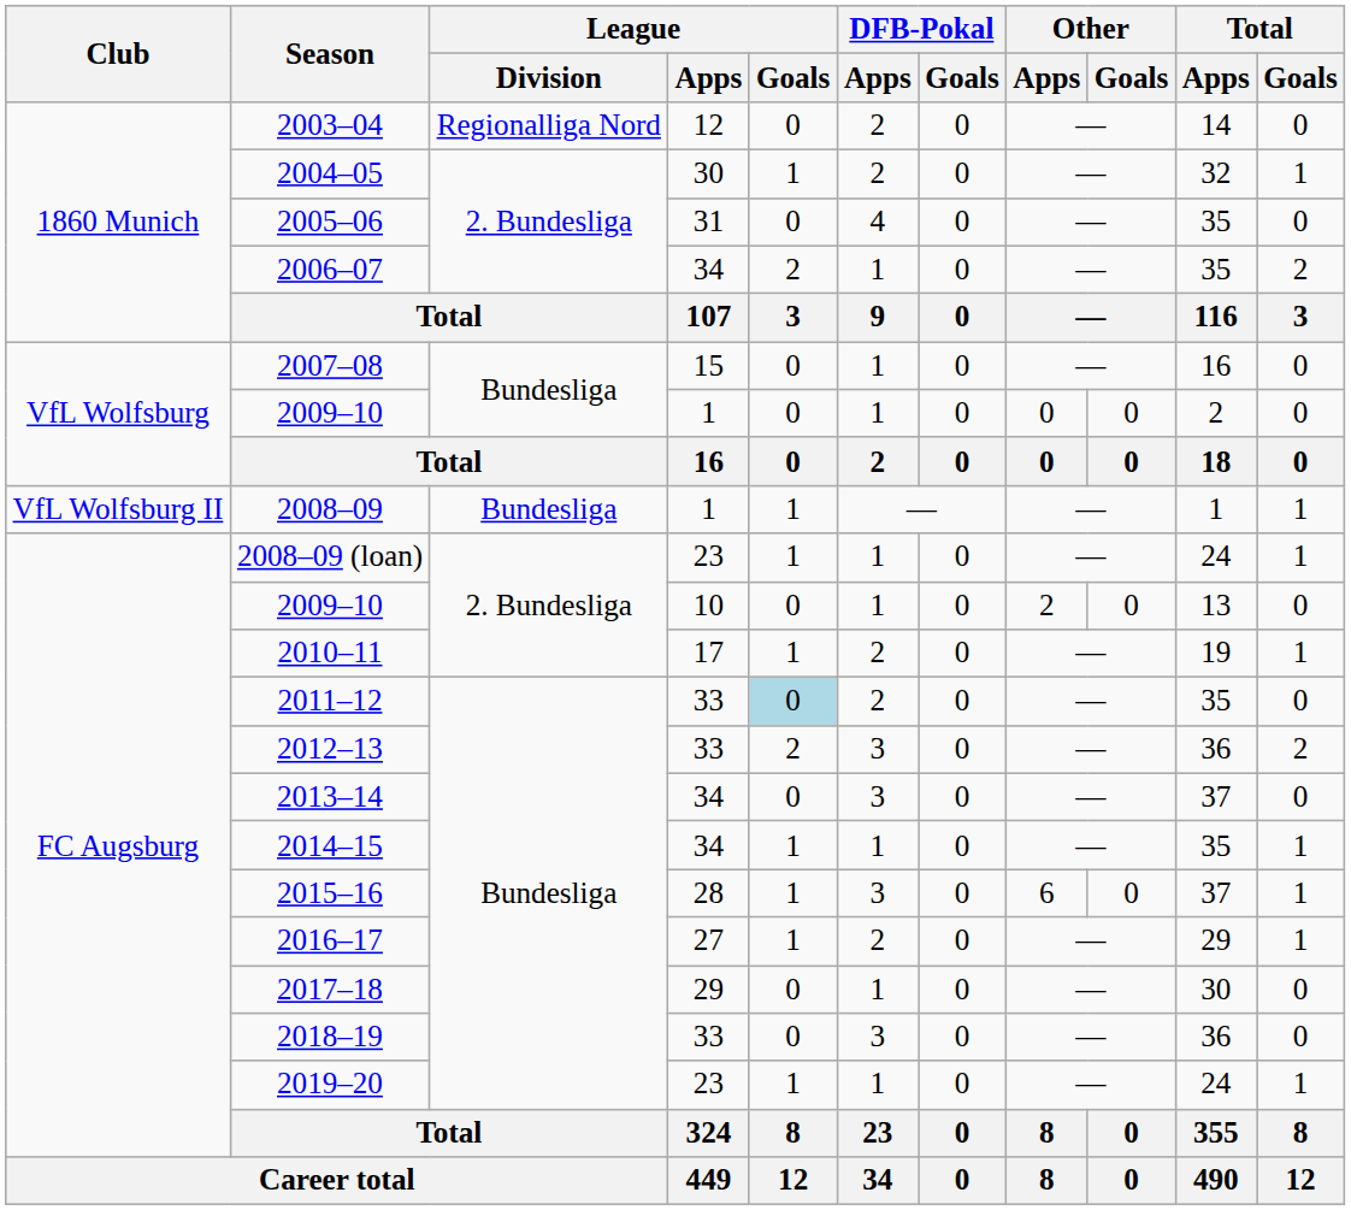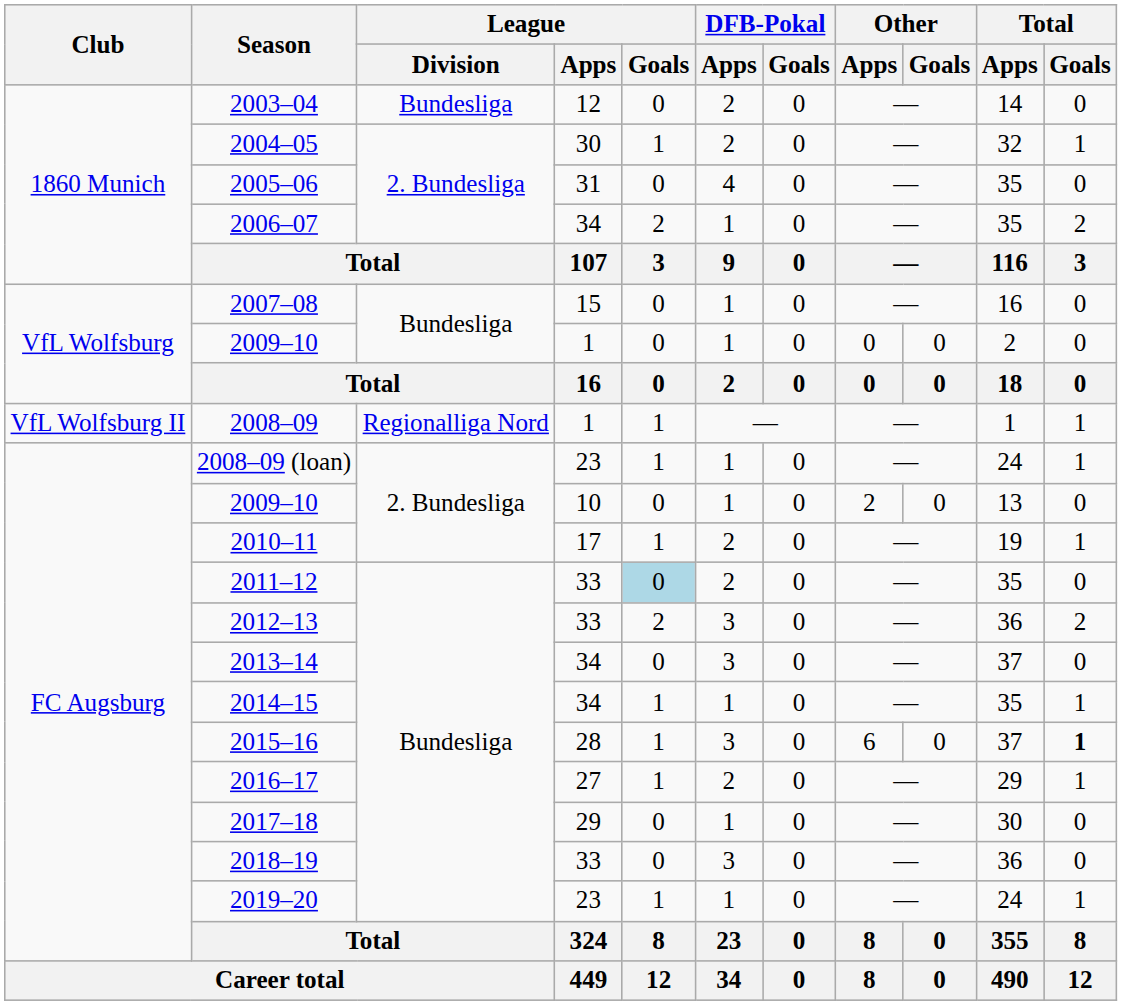2003–04 | League / Division: Regionalliga Nord -> Bundesliga
2008–09 | League / Division: Bundesliga -> Regionalliga Nord
2015–16 | Total / Goals: normal -> bold
